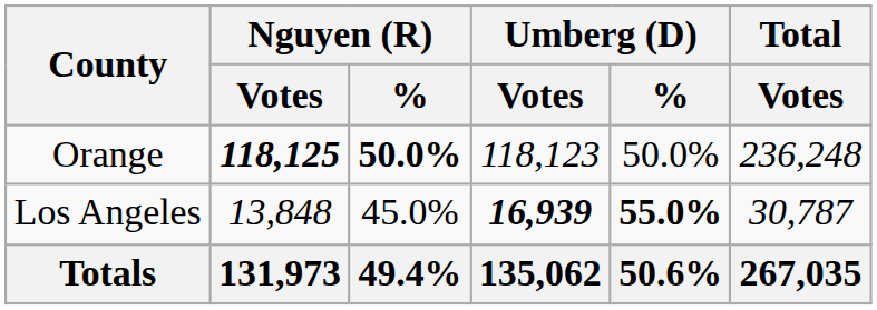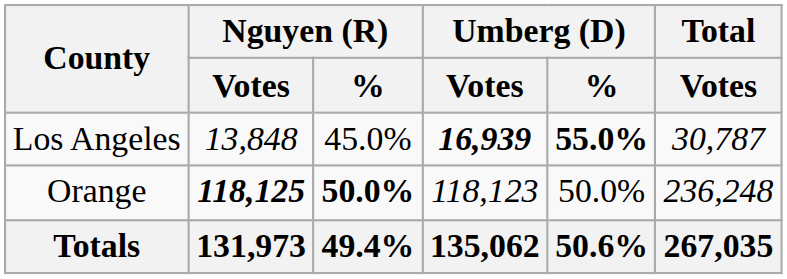rows swapped: Los Angeles <-> Orange
